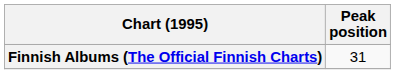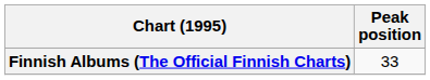Finnish Albums (The Official Finnish Charts) | Peak position: 31 -> 33
